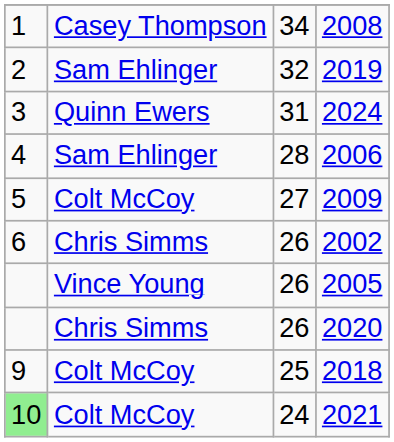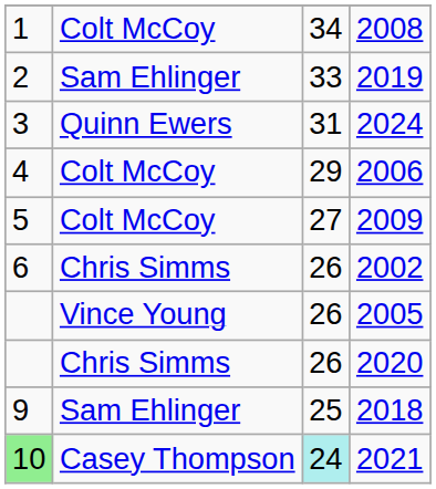2008 | column 2: Casey Thompson -> Colt McCoy
2019 | column 3: 32 -> 33
2006 | column 2: Sam Ehlinger -> Colt McCoy
2006 | column 3: 28 -> 29
2018 | column 2: Colt McCoy -> Sam Ehlinger
2021 | column 2: Colt McCoy -> Casey Thompson
2021 | column 3: no background -> paleturquoise background
